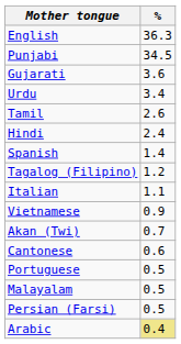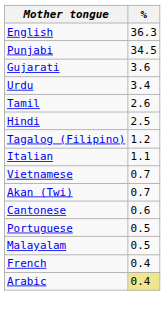Hindi | %: 2.4 -> 2.5
- row: Spanish | 1.4
Vietnamese | %: 0.9 -> 0.7
- row: Persian (Farsi) | 0.5
+ row: French | 0.4
